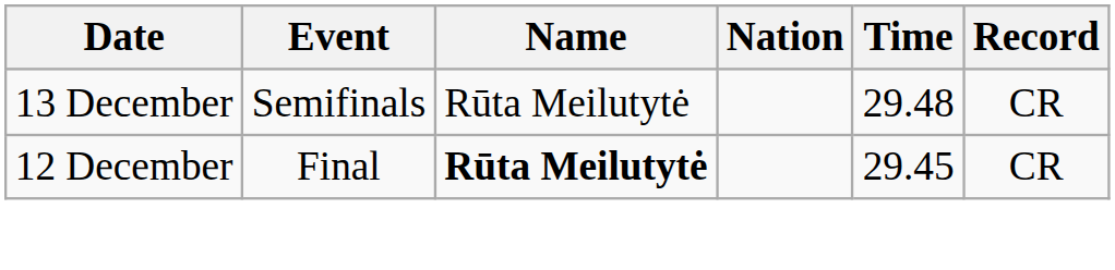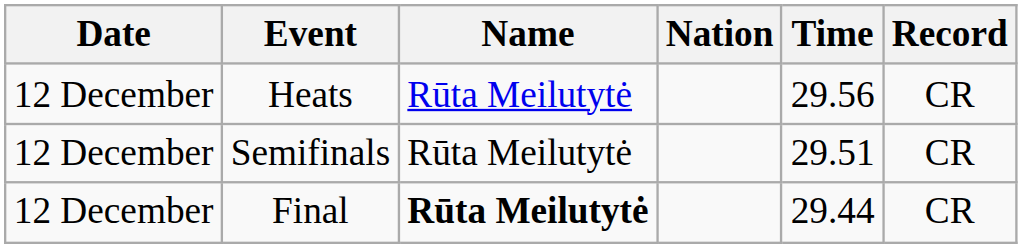+ row: 12 December | Heats | Rūta Meilutytė | 29.56 | CR
Semifinals | Date: 13 December -> 12 December
Semifinals | Time: 29.48 -> 29.51
Final | Time: 29.45 -> 29.44
